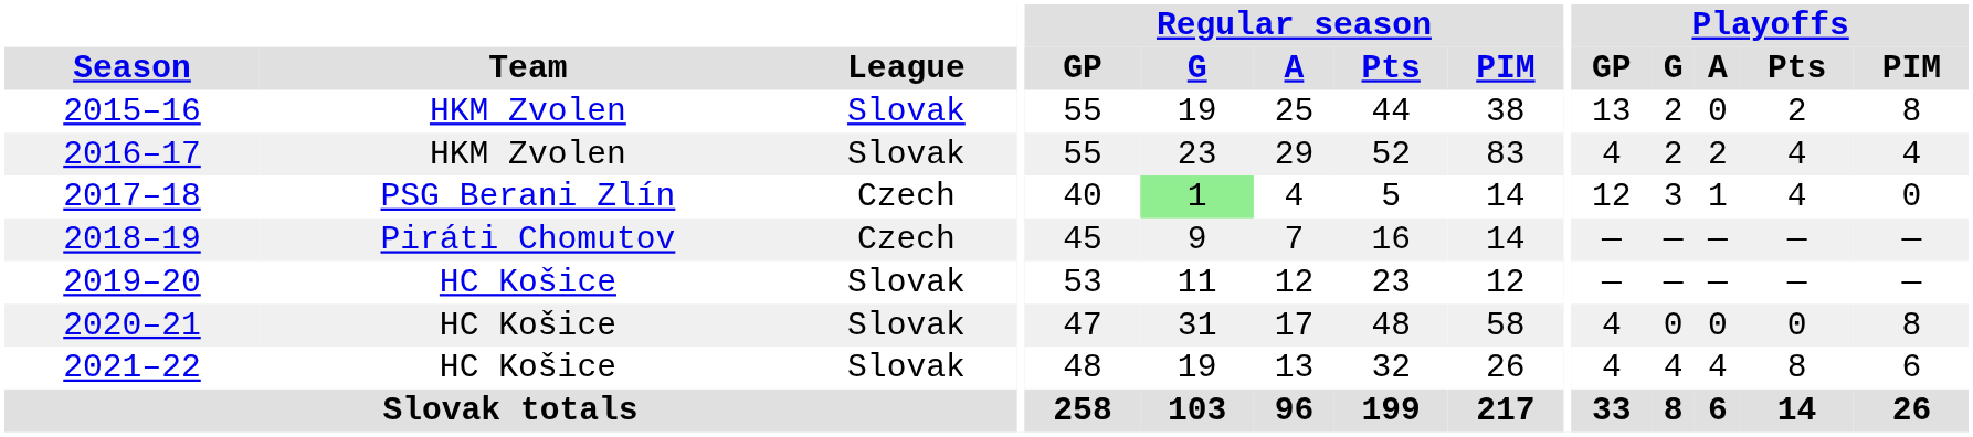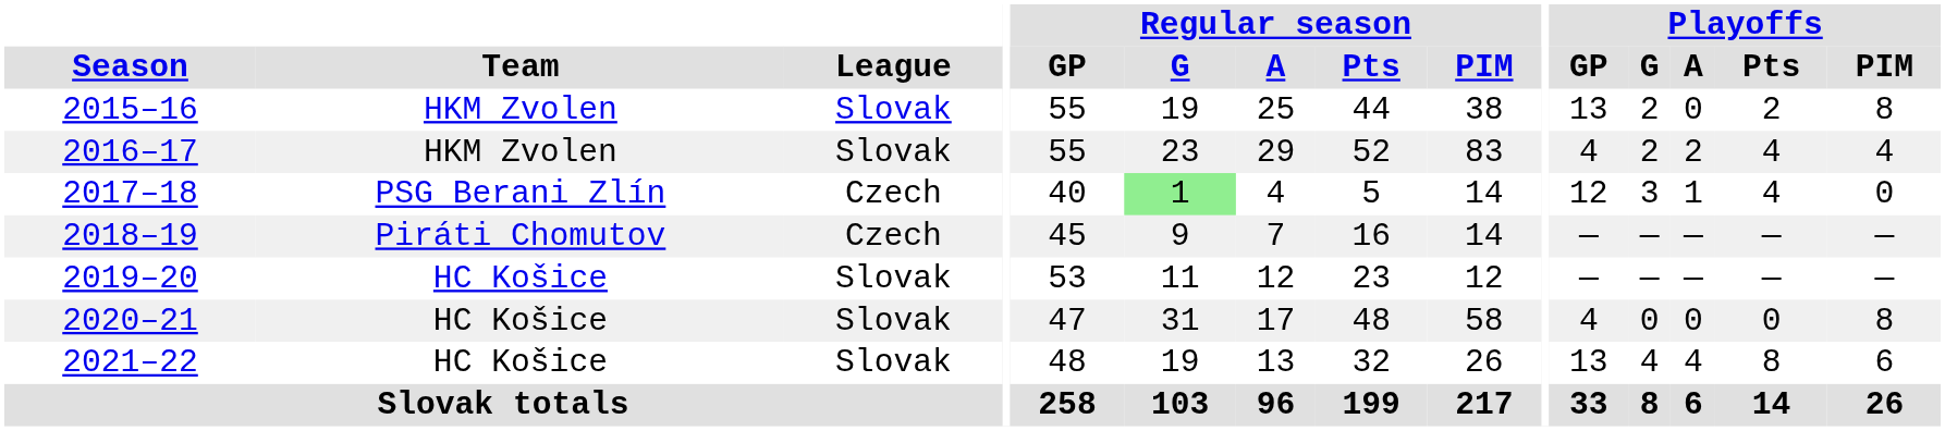2021–22 | Playoffs / GP: 4 -> 13
